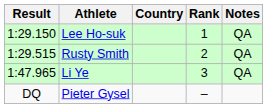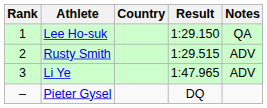columns swapped: Rank <-> Result
Rusty Smith | Notes: QA -> ADV
Li Ye | Notes: QA -> ADV
